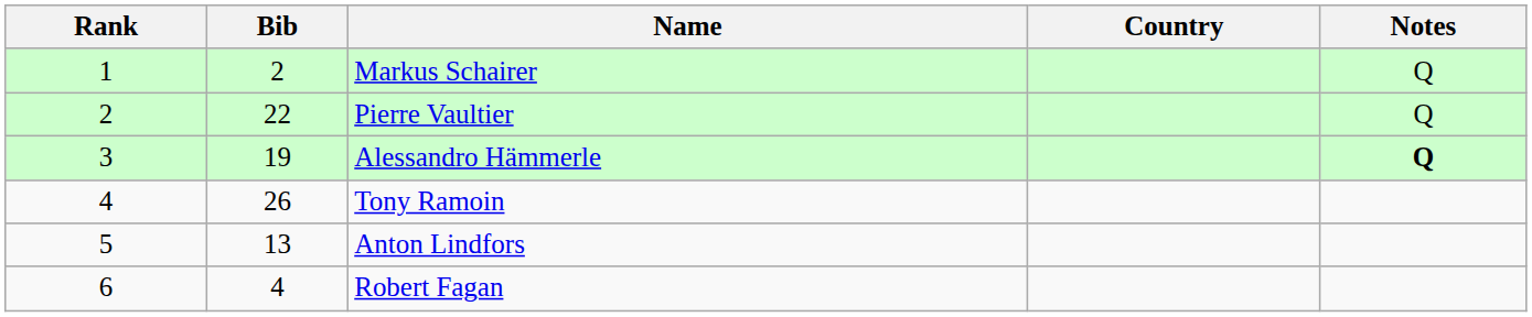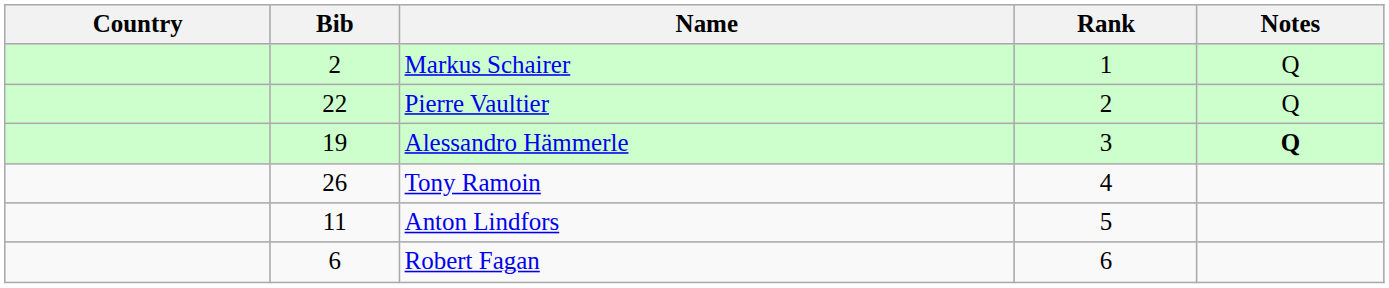columns swapped: Rank <-> Country
Anton Lindfors | Bib: 13 -> 11
Robert Fagan | Bib: 4 -> 6
